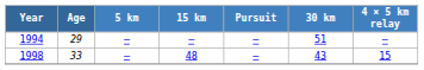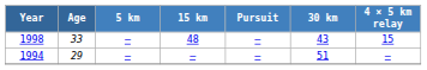rows swapped: 1994 <-> 1998
